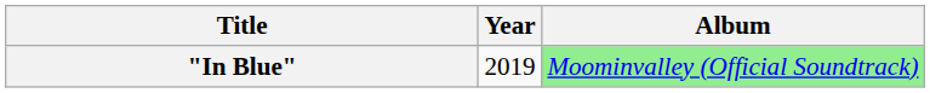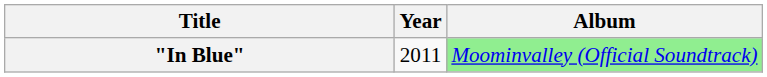"In Blue" | Year: 2019 -> 2011
